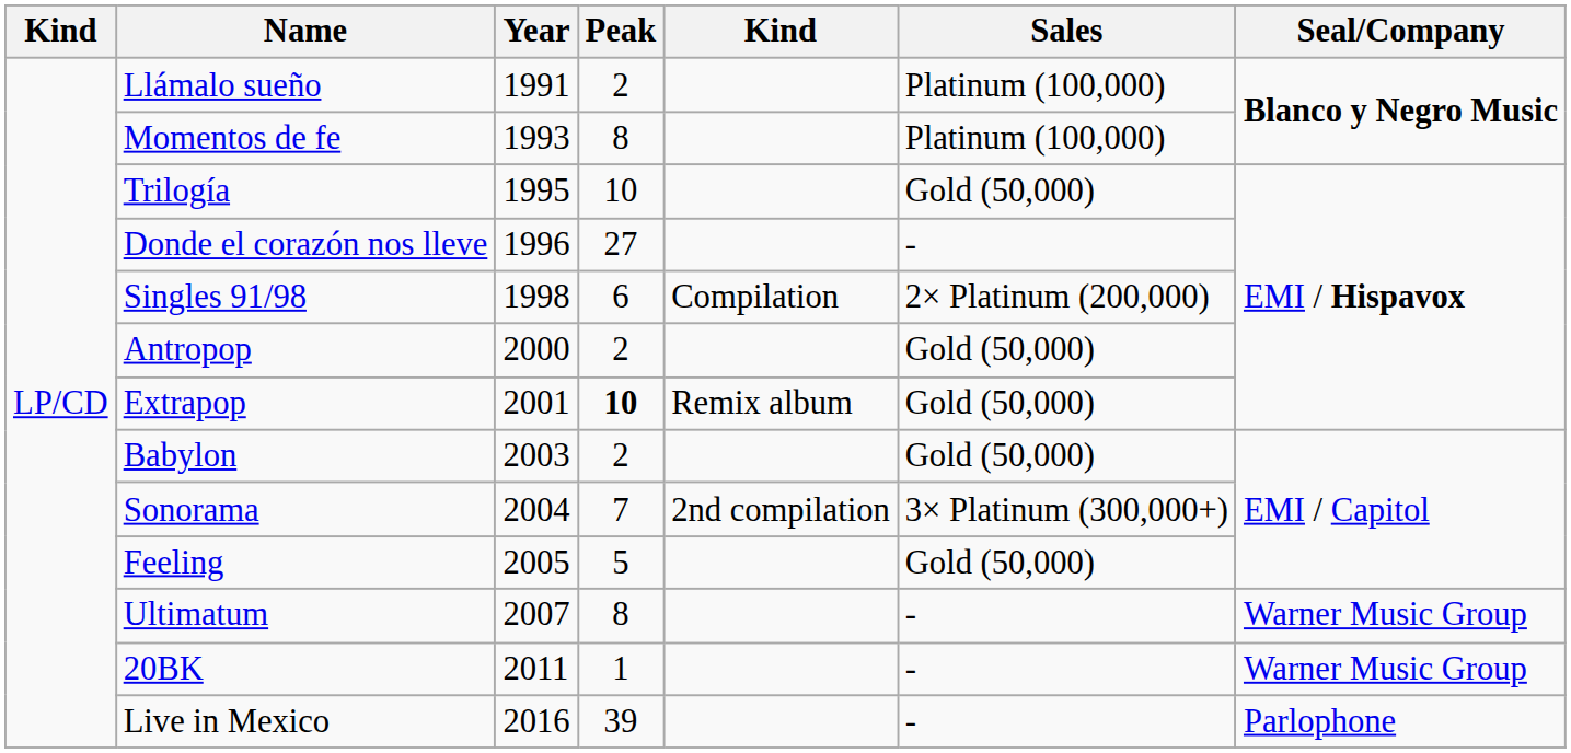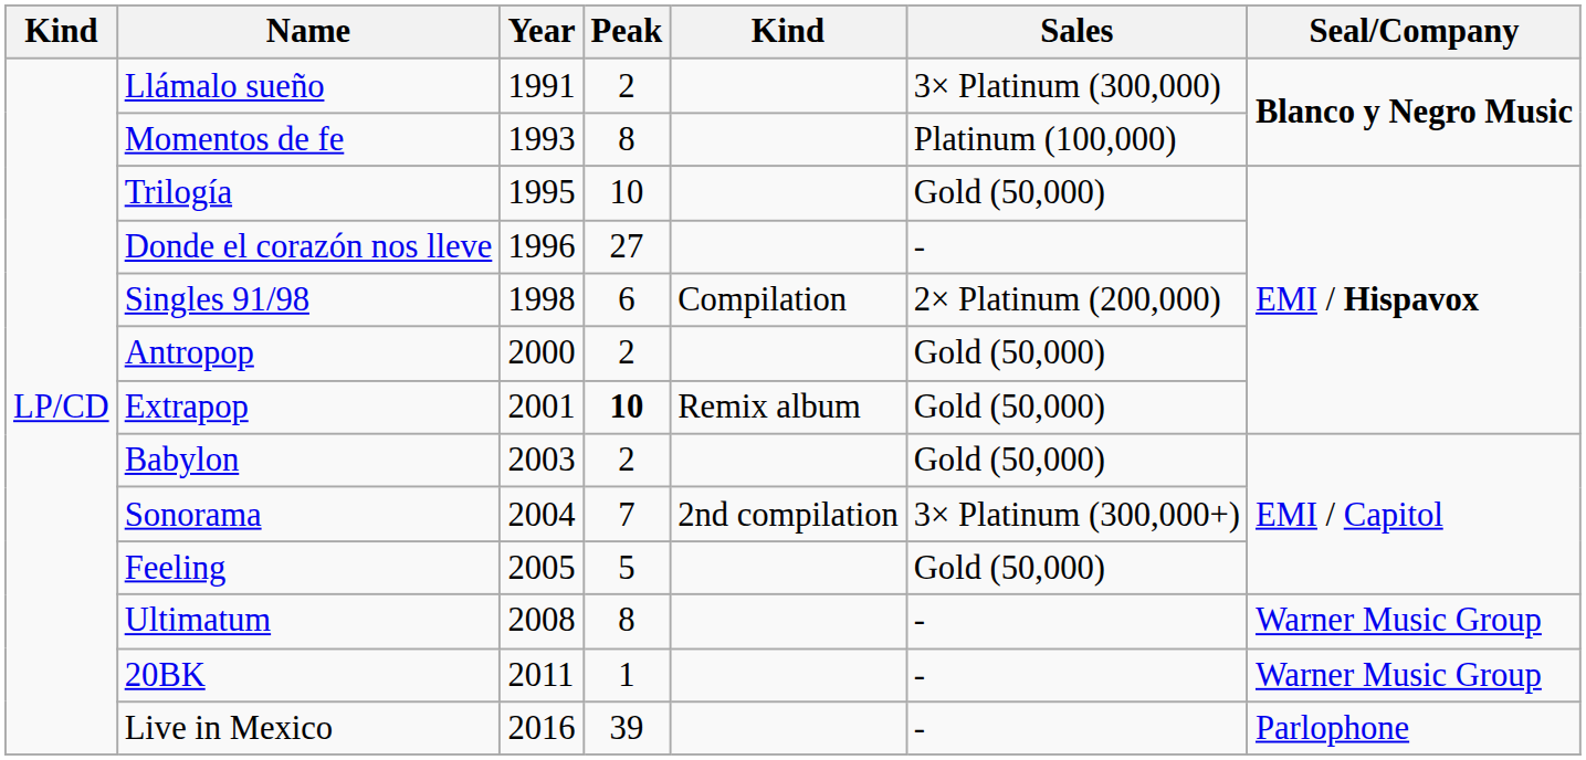Llámalo sueño | Sales: Platinum (100,000) -> 3× Platinum (300,000)
Ultimatum | Year: 2007 -> 2008
